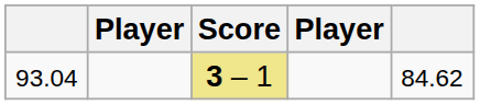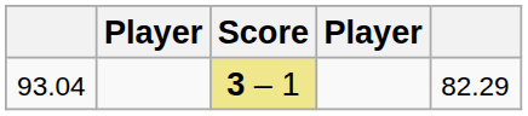93.04 | column 5: 84.62 -> 82.29
